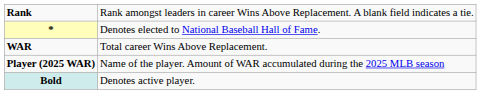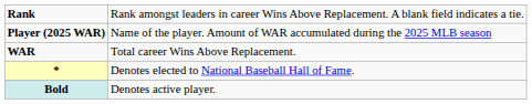rows swapped: Player (2025 WAR) <-> *
